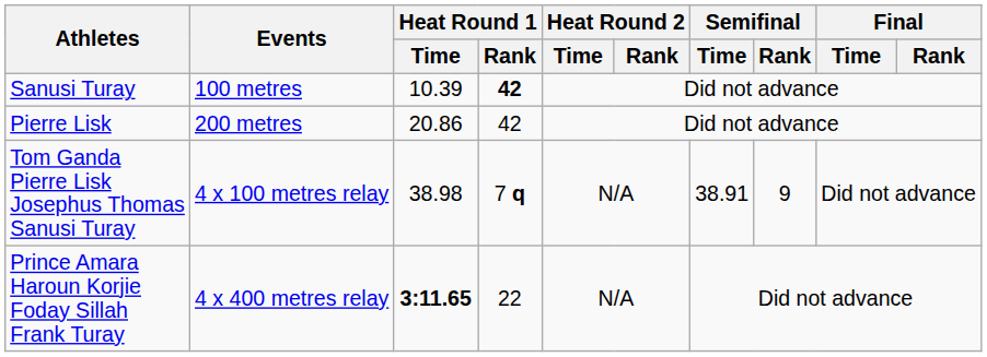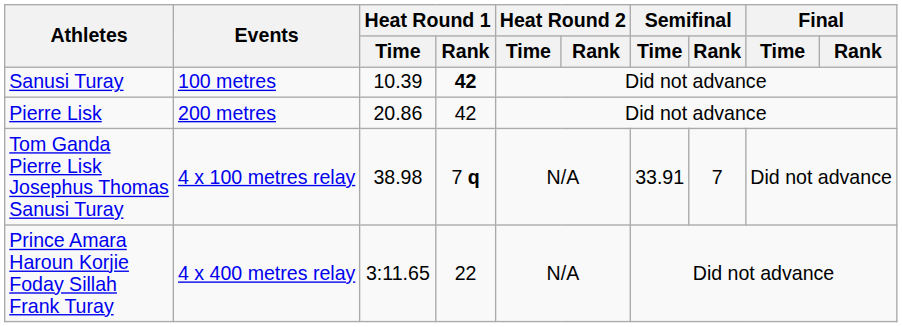Tom Ganda Pierre Lisk Josephus Thomas Sanusi Turay | Semifinal / Time: 38.91 -> 33.91
Tom Ganda Pierre Lisk Josephus Thomas Sanusi Turay | Semifinal / Rank: 9 -> 7
Prince Amara Haroun Korjie Foday Sillah Frank Turay | Heat Round 1 / Time: bold -> normal
